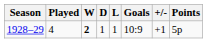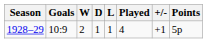columns swapped: Played <-> Goals
1928–29 | W: bold -> normal
